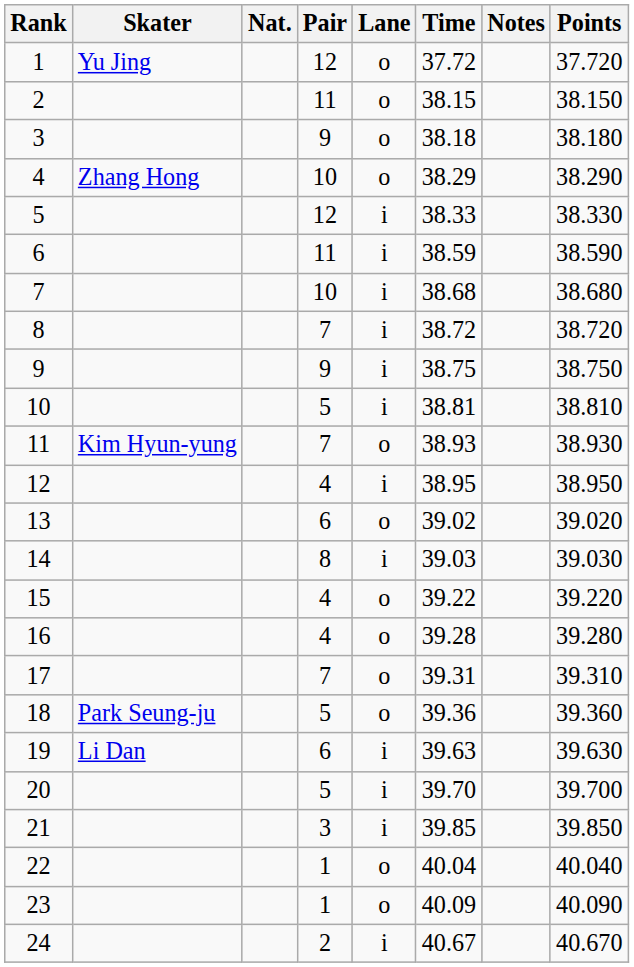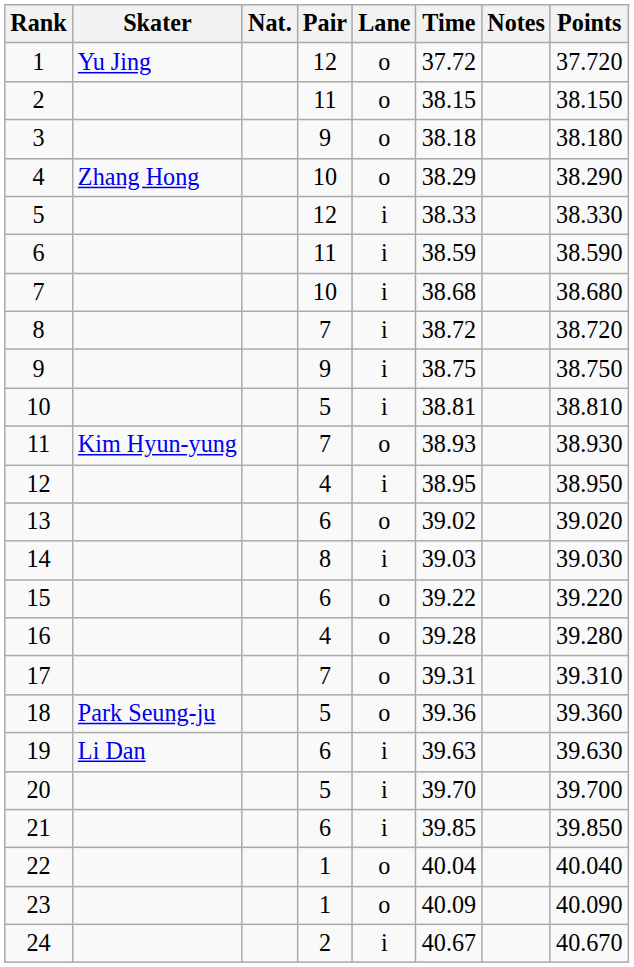15 | Pair: 4 -> 6
21 | Pair: 3 -> 6
